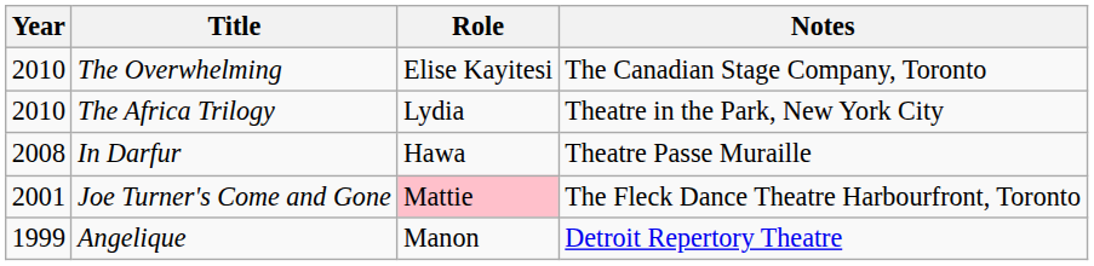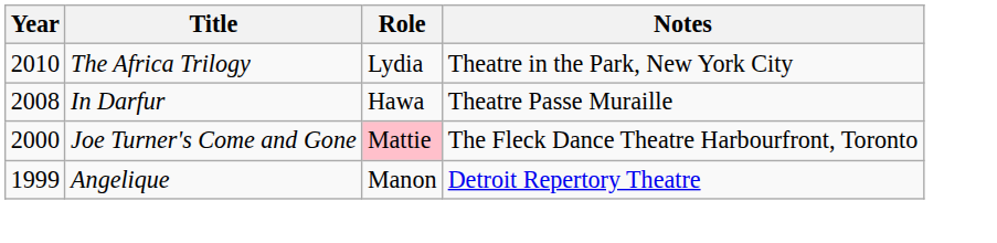- row: 2010 | The Overwhelming | Elise Kayitesi | The Canadian Stage Company, Toronto
Joe Turner's Come and Gone | Year: 2001 -> 2000
